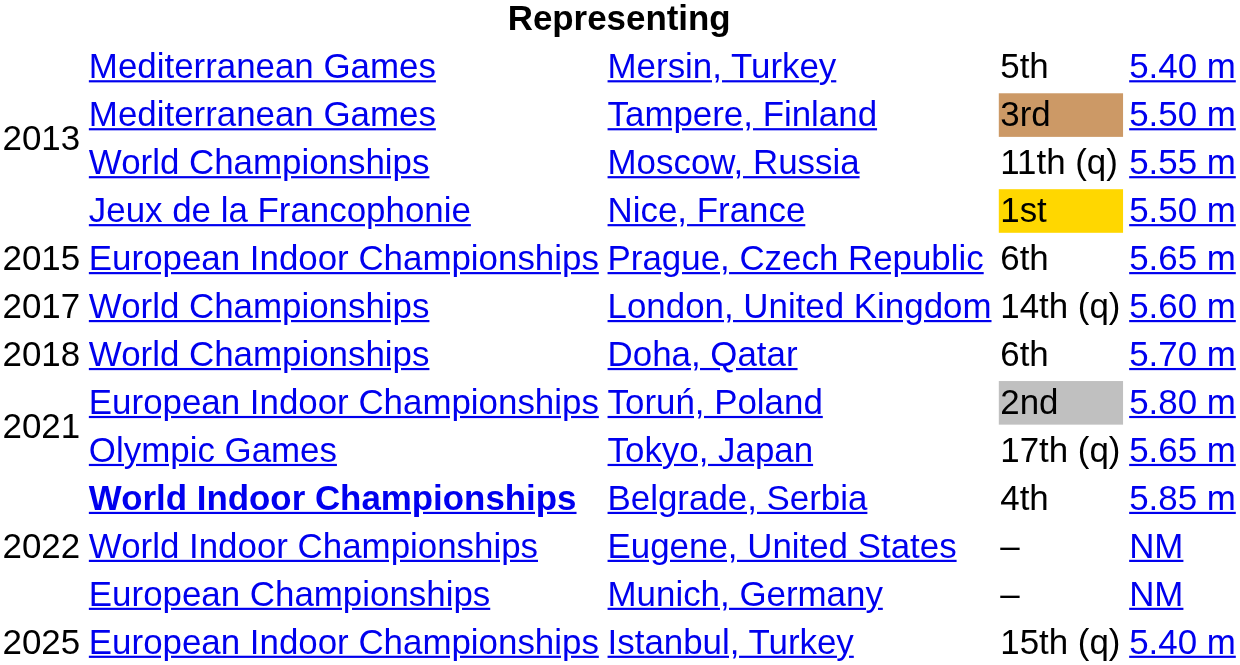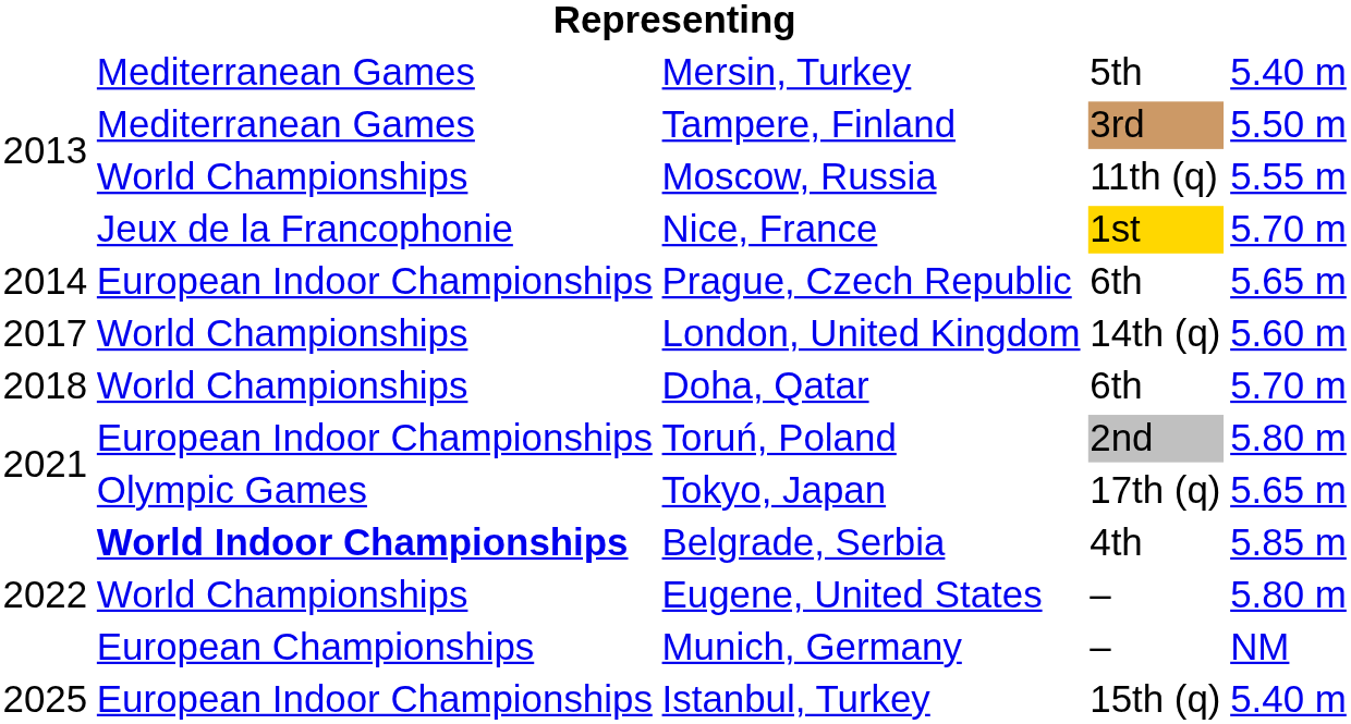Nice, France | column 5: 5.50 m -> 5.70 m
Prague, Czech Republic | column 1: 2015 -> 2014
Eugene, United States | column 2: World Indoor Championships -> World Championships
Eugene, United States | column 5: NM -> 5.80 m
